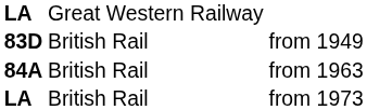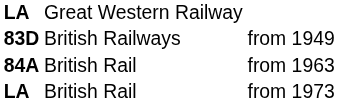83D | column 2: British Rail -> British Railways
